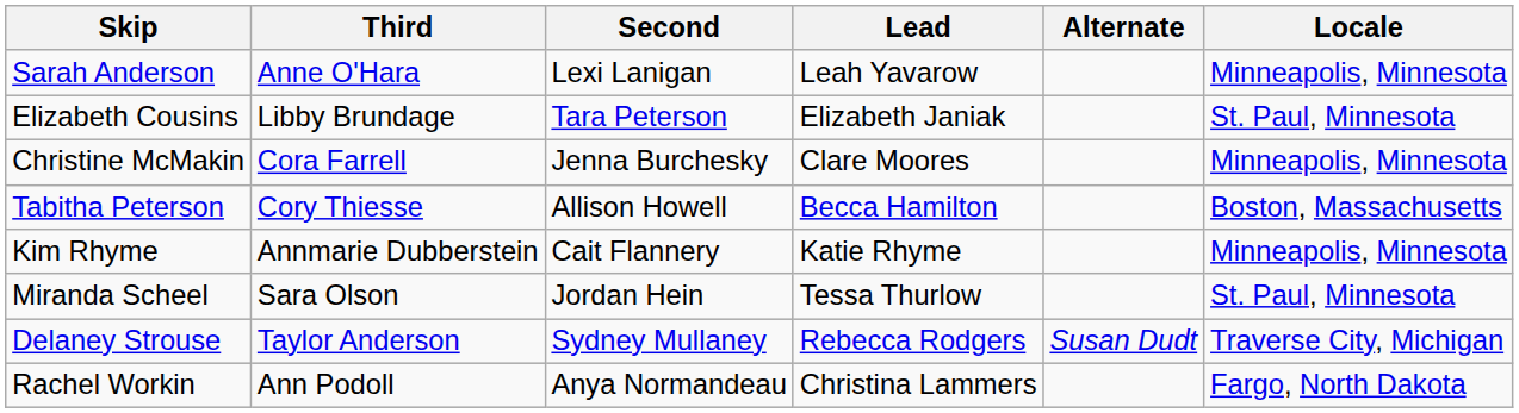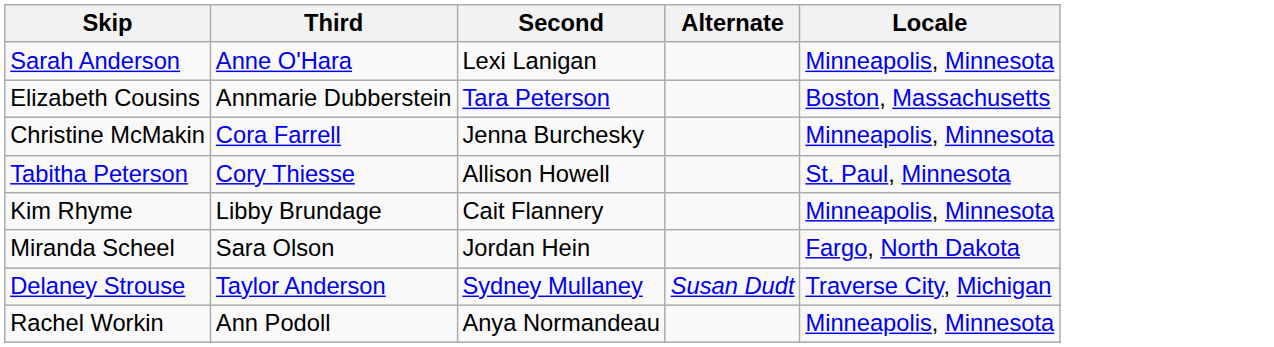- column: Lead | Leah Yavarow | Elizabeth Janiak | Clare Moores | Becca Hamilton | Katie Rhyme | Tessa Thurlow | Rebecca Rodgers | Christina Lammers
Elizabeth Cousins | Third: Libby Brundage -> Annmarie Dubberstein
Elizabeth Cousins | Locale: St. Paul, Minnesota -> Boston, Massachusetts
Tabitha Peterson | Locale: Boston, Massachusetts -> St. Paul, Minnesota
Kim Rhyme | Third: Annmarie Dubberstein -> Libby Brundage
Miranda Scheel | Locale: St. Paul, Minnesota -> Fargo, North Dakota
Rachel Workin | Locale: Fargo, North Dakota -> Minneapolis, Minnesota
